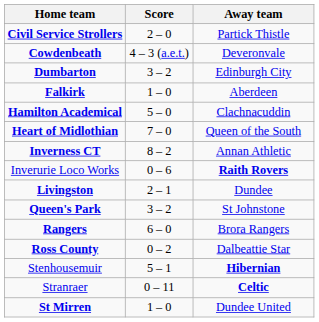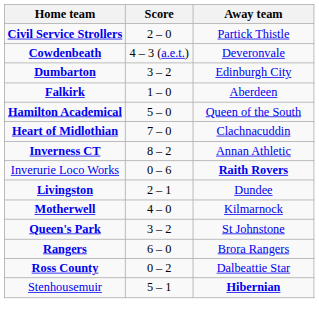Hamilton Academical | Away team: Clachnacuddin -> Queen of the South
Heart of Midlothian | Away team: Queen of the South -> Clachnacuddin
+ row: Motherwell | 4 – 0 | Kilmarnock
- row: Stranraer | 0 – 11 | Celtic
- row: St Mirren | 1 – 0 | Dundee United
